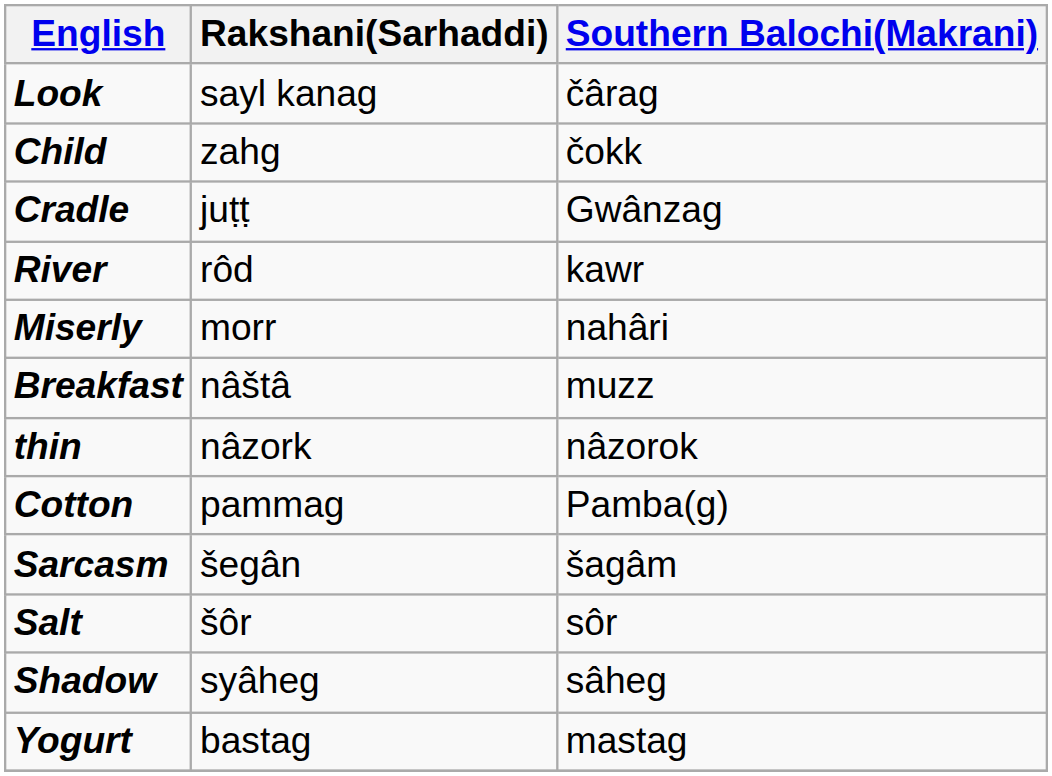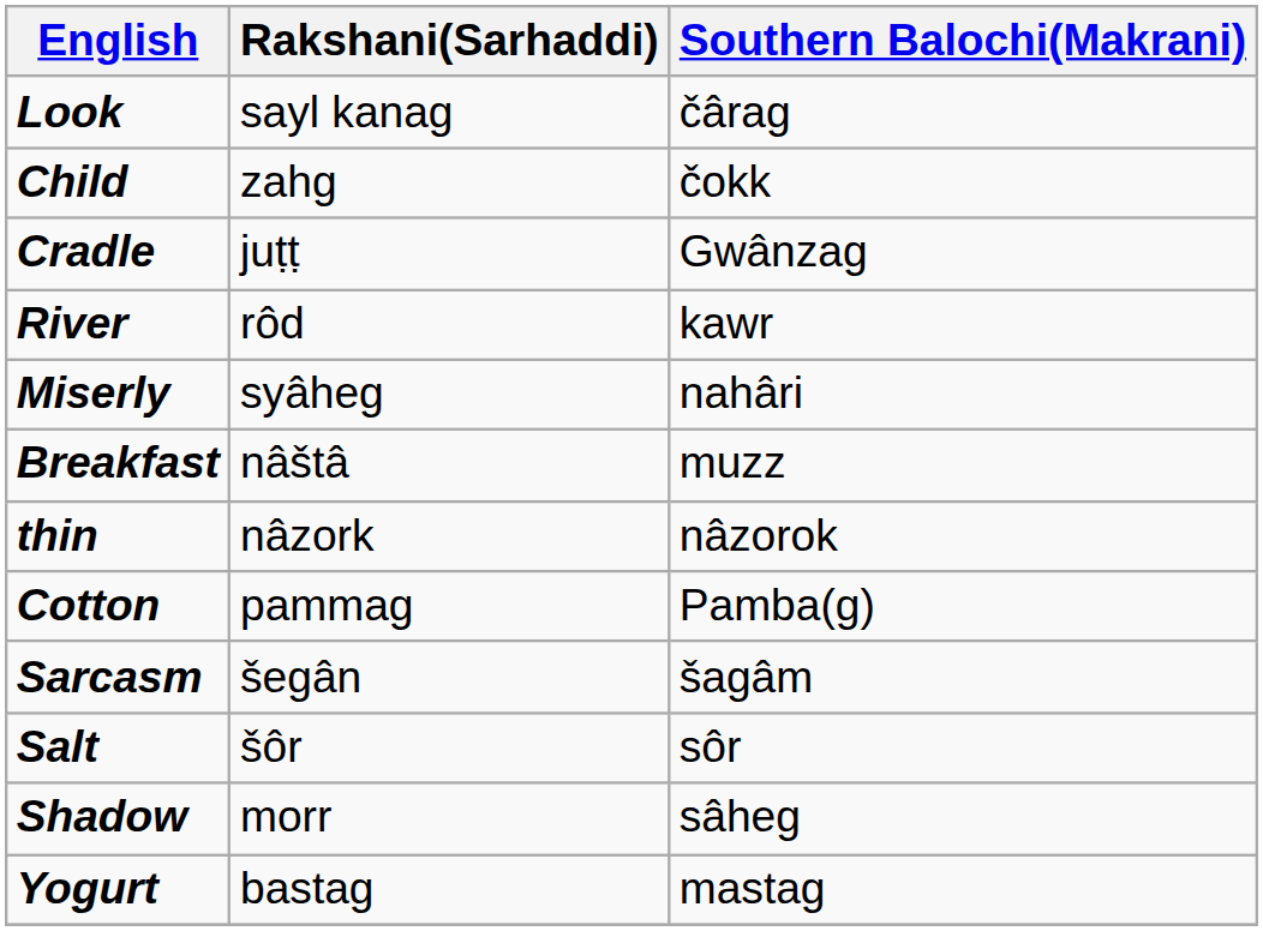Miserly | Rakshani(Sarhaddi): morr -> syâheg
Shadow | Rakshani(Sarhaddi): syâheg -> morr
